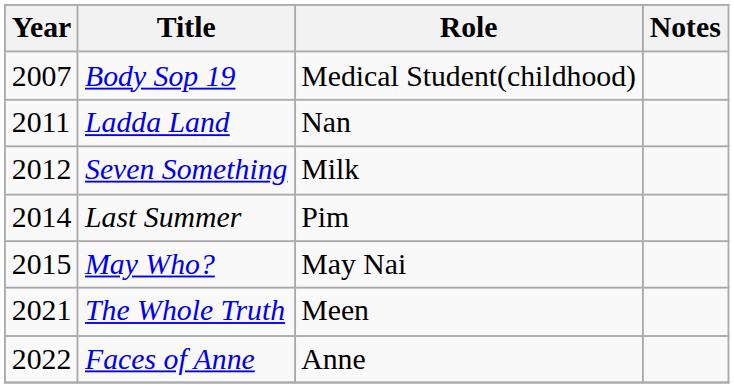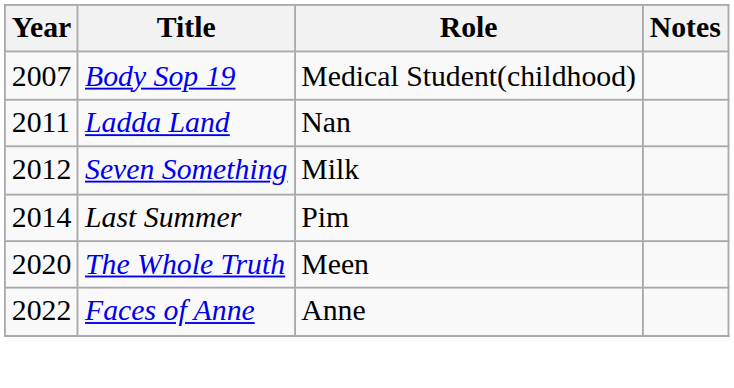- row: 2015 | May Who? | May Nai
The Whole Truth | Year: 2021 -> 2020
